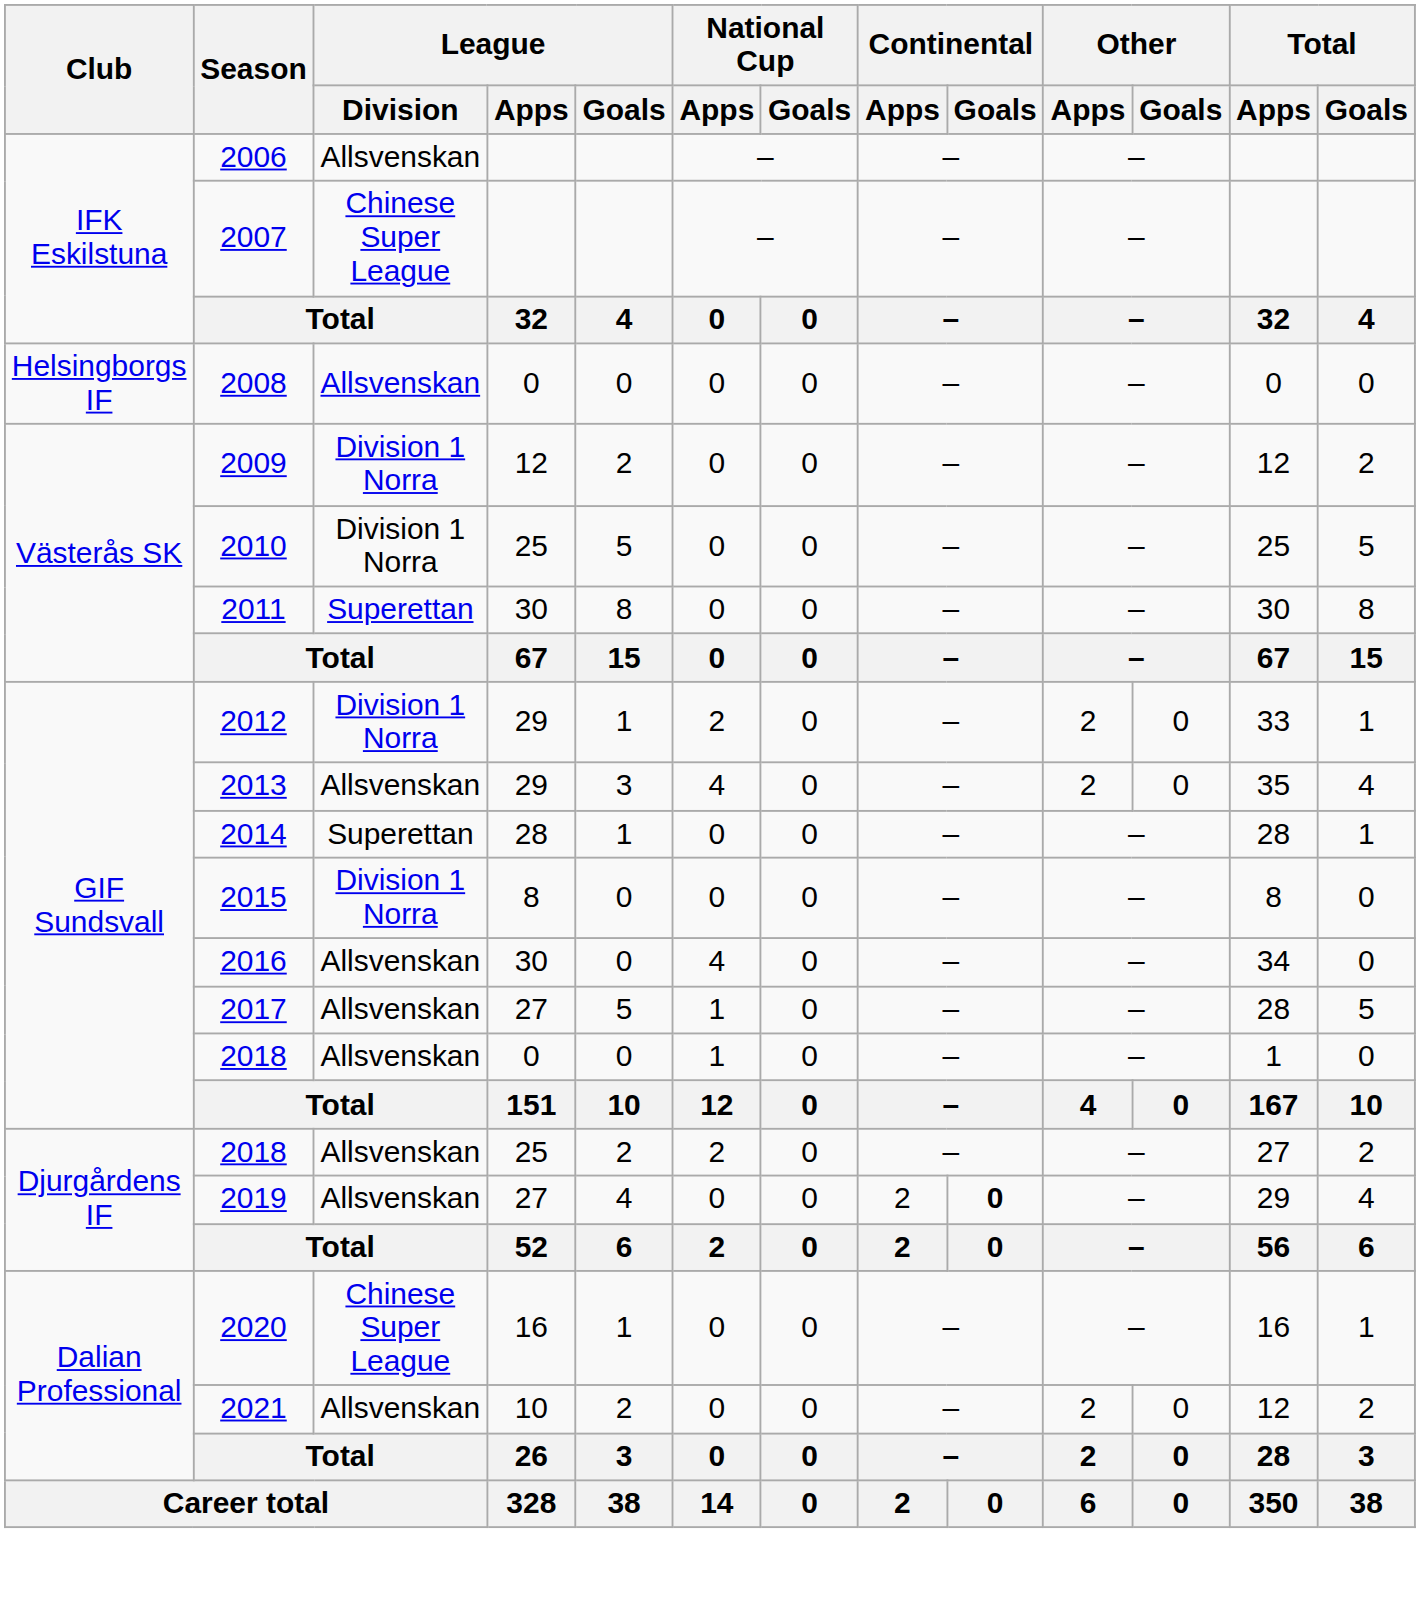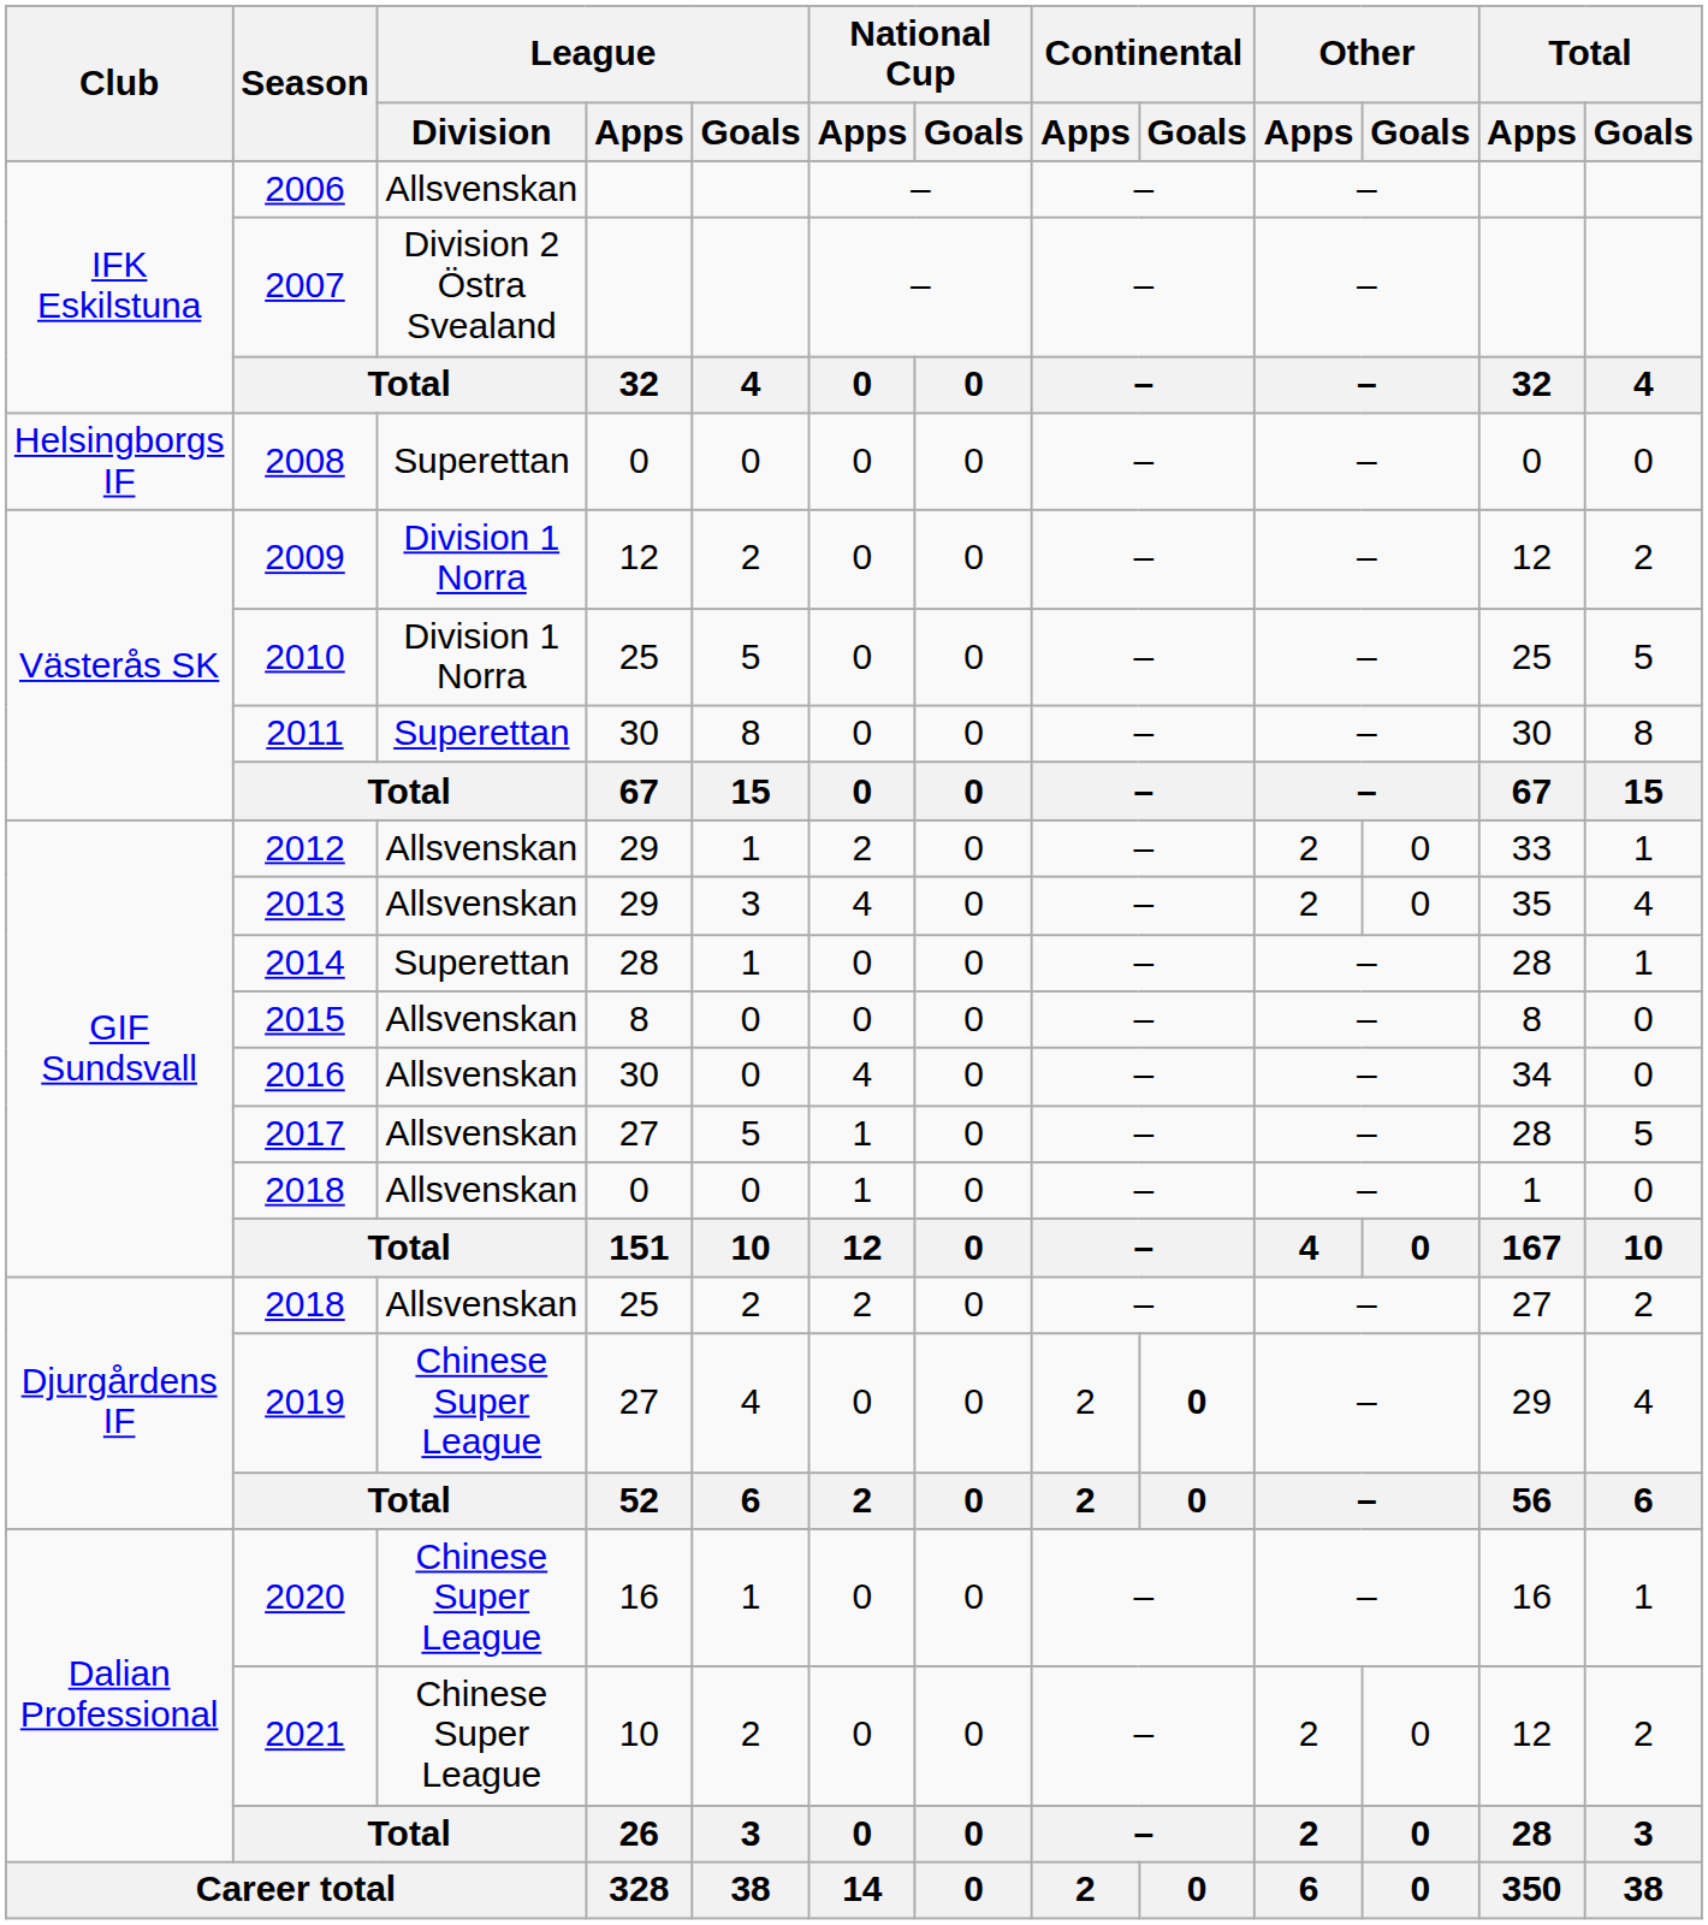2007 | League / Division: Chinese Super League -> Division 2 Östra Svealand
2008 | League / Division: Allsvenskan -> Superettan
2012 | League / Division: Division 1 Norra -> Allsvenskan
2015 | League / Division: Division 1 Norra -> Allsvenskan
2019 | League / Division: Allsvenskan -> Chinese Super League
2021 | League / Division: Allsvenskan -> Chinese Super League
